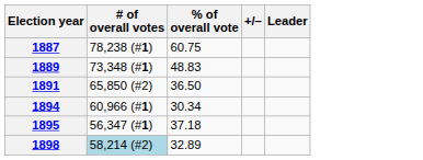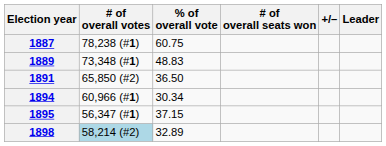+ column: # of overall seats won
1895 | % of overall vote: 37.18 -> 37.15
